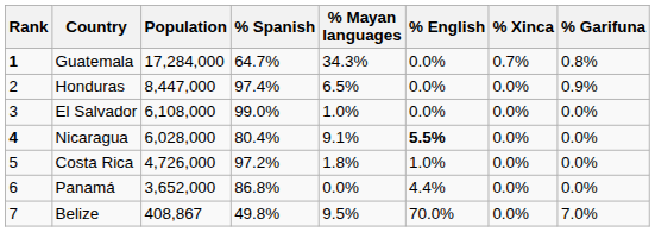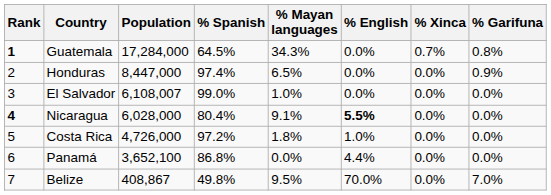Guatemala | % Spanish: 64.7% -> 64.5%
El Salvador | Population: 6,108,000 -> 6,108,007
Panamá | Population: 3,652,000 -> 3,652,100
